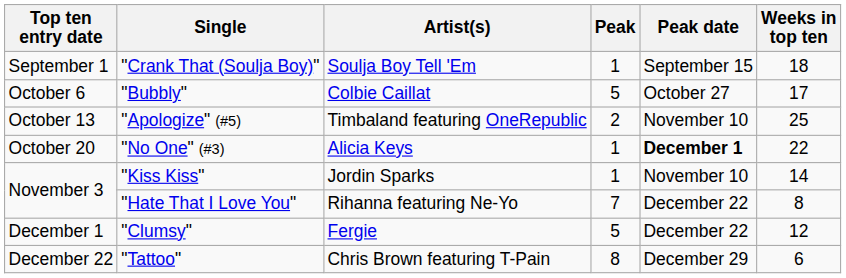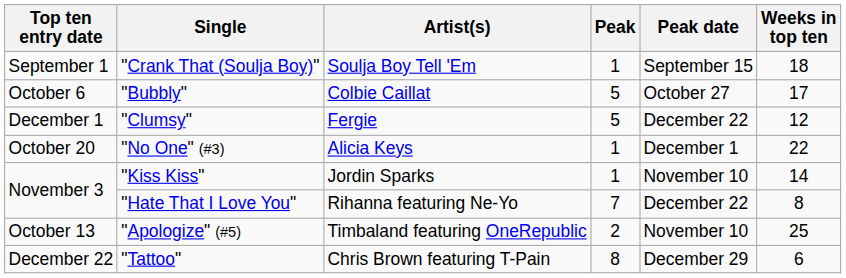rows swapped: "Apologize" (#5) <-> "Clumsy"
"No One" (#3) | Peak date: bold -> normal
